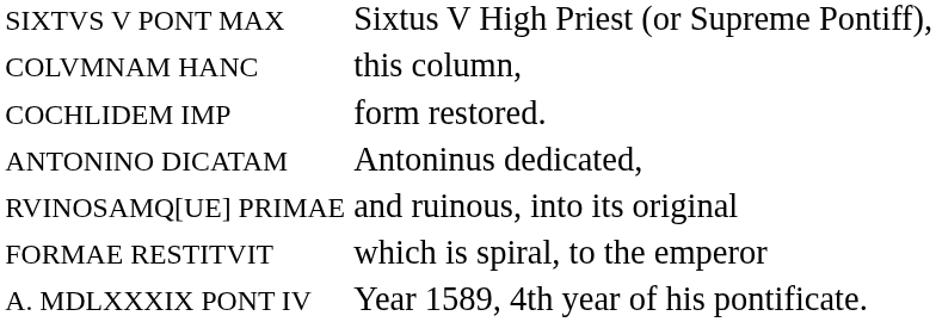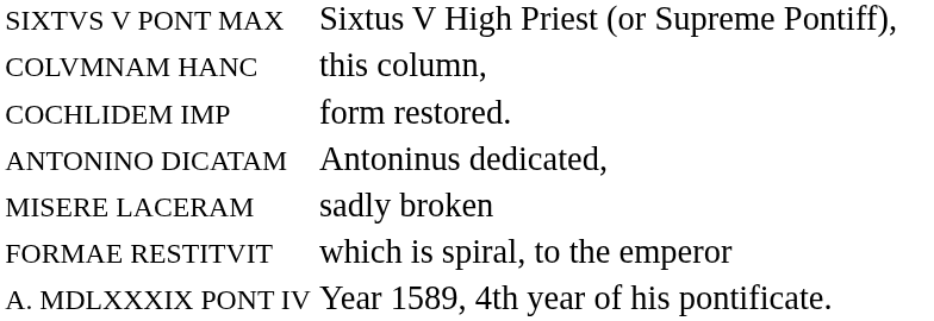+ row: MISERE LACERAM | sadly broken
- row: RVINOSAMQ[UE] PRIMAE | and ruinous, into its original
